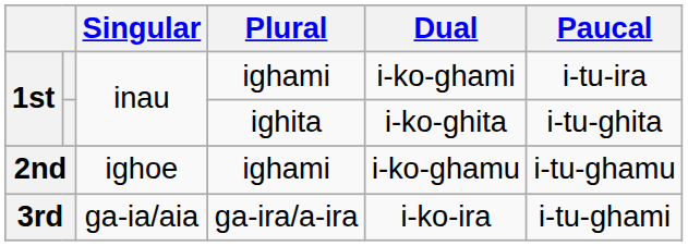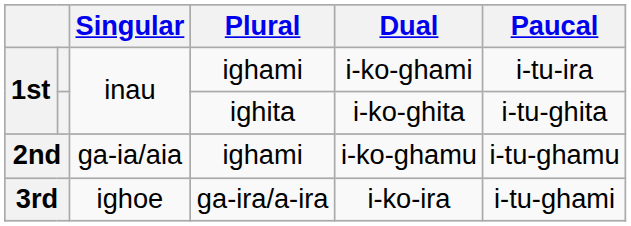2nd | Singular: ighoe -> ga-ia/aia
3rd | Singular: ga-ia/aia -> ighoe
